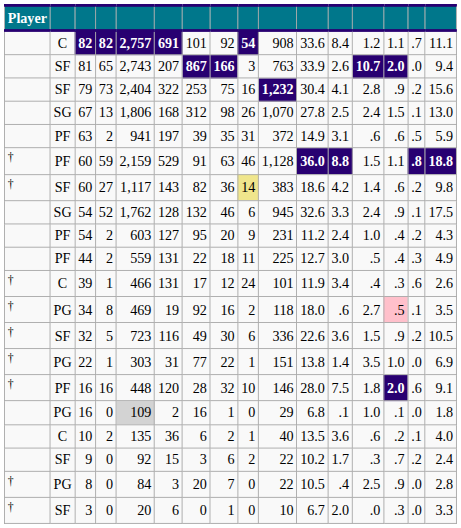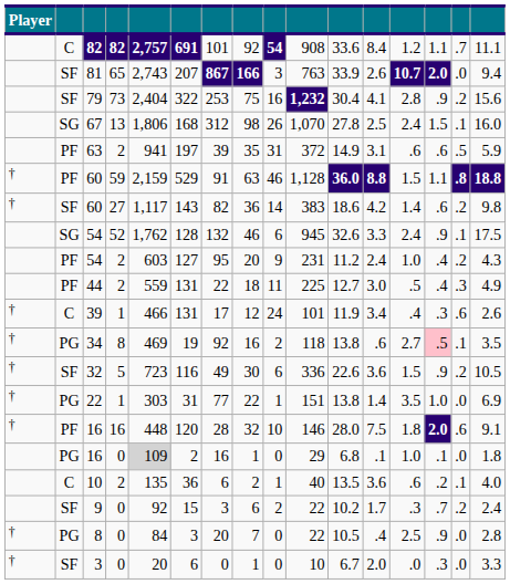67 | column 16: 13.0 -> 16.0
60 / 27 | column 9: khaki background -> no background
34 | column 11: 18.0 -> 13.8
